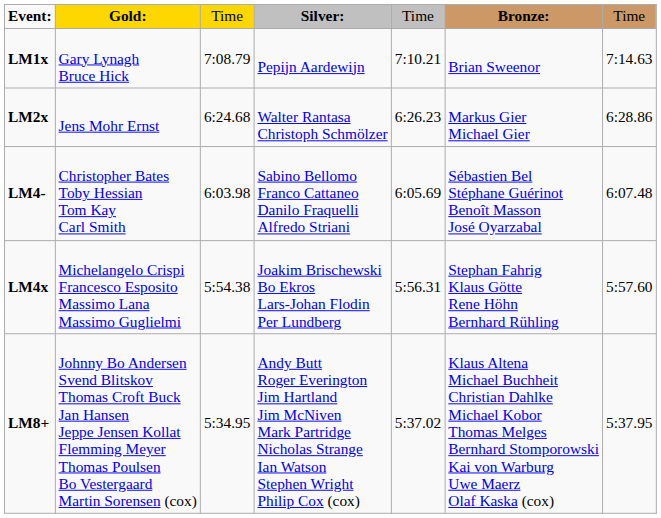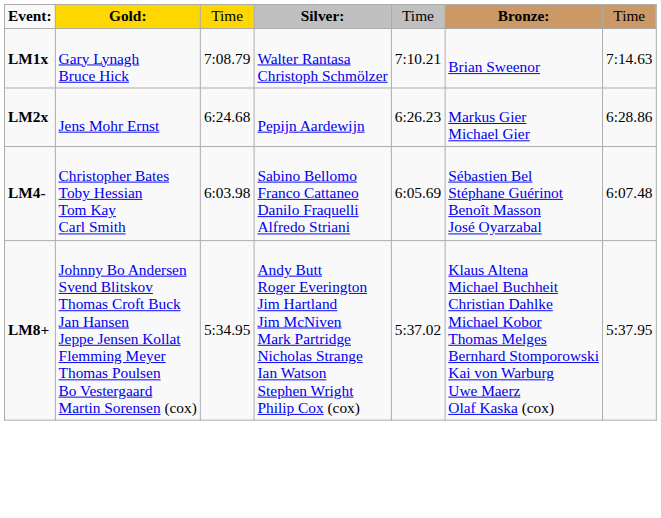LM1x | column 4: Pepijn Aardewijn -> Walter Rantasa Christoph Schmölzer
LM2x | column 4: Walter Rantasa Christoph Schmölzer -> Pepijn Aardewijn
- row: LM4x | Michelangelo Crispi Francesco Esposito Massimo Lana Massimo Guglielmi | 5:54.38 | Joakim Brischewski Bo Ekros Lars-Johan Flodin Per Lundberg | 5:56.31 | Stephan Fahrig Klaus Götte Rene Höhn Bernhard Rühling | 5:57.60
